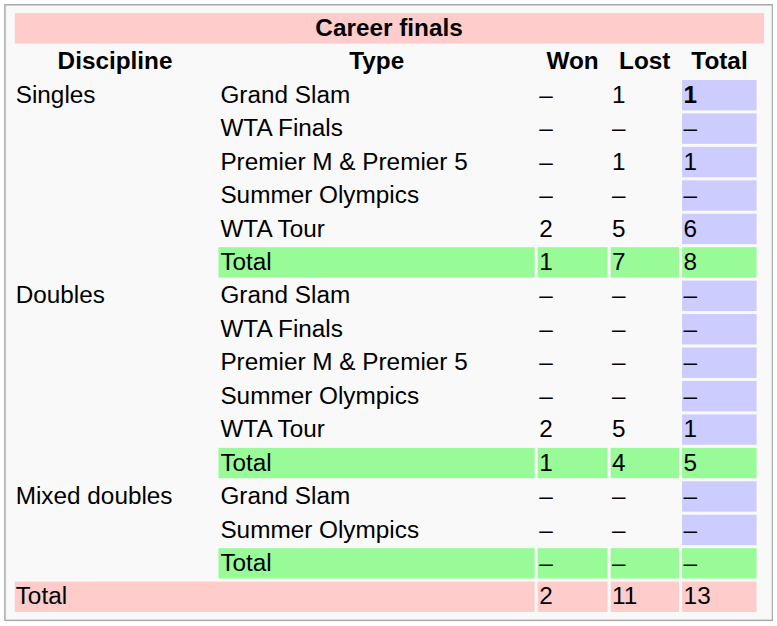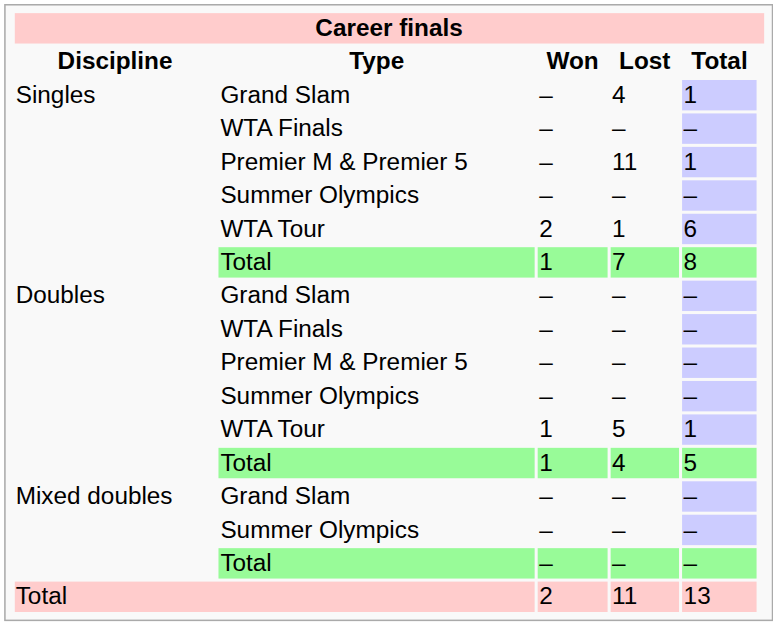Singles / Grand Slam | Lost: 1 -> 4
Singles / Grand Slam | Total: bold -> normal
Singles / Premier M & Premier 5 | Lost: 1 -> 11
Singles / WTA Tour | Lost: 5 -> 1
Doubles / WTA Tour | Won: 2 -> 1
